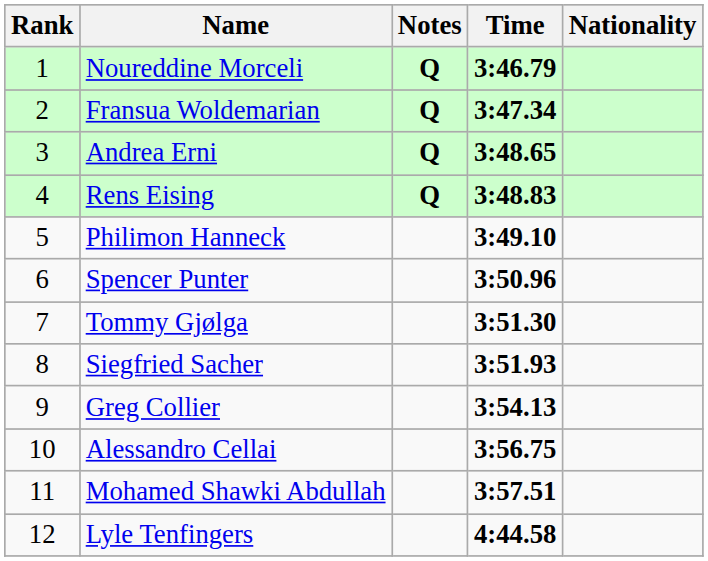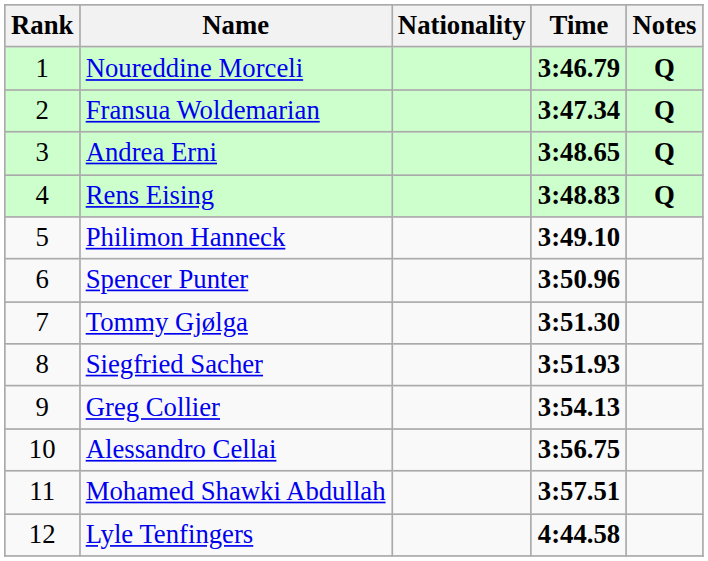columns swapped: Nationality <-> Notes
